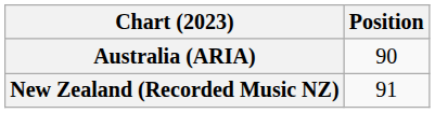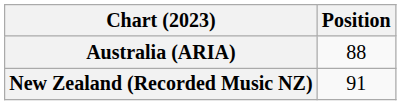Australia (ARIA) | Position: 90 -> 88
